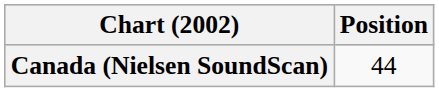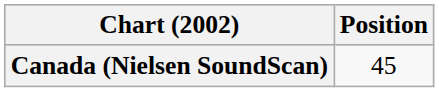Canada (Nielsen SoundScan) | Position: 44 -> 45
